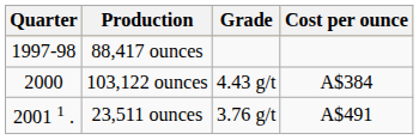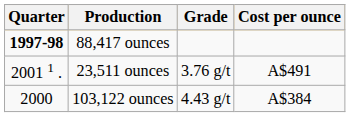88,417 ounces | Quarter: normal -> bold
rows swapped: 103,122 ounces <-> 23,511 ounces
